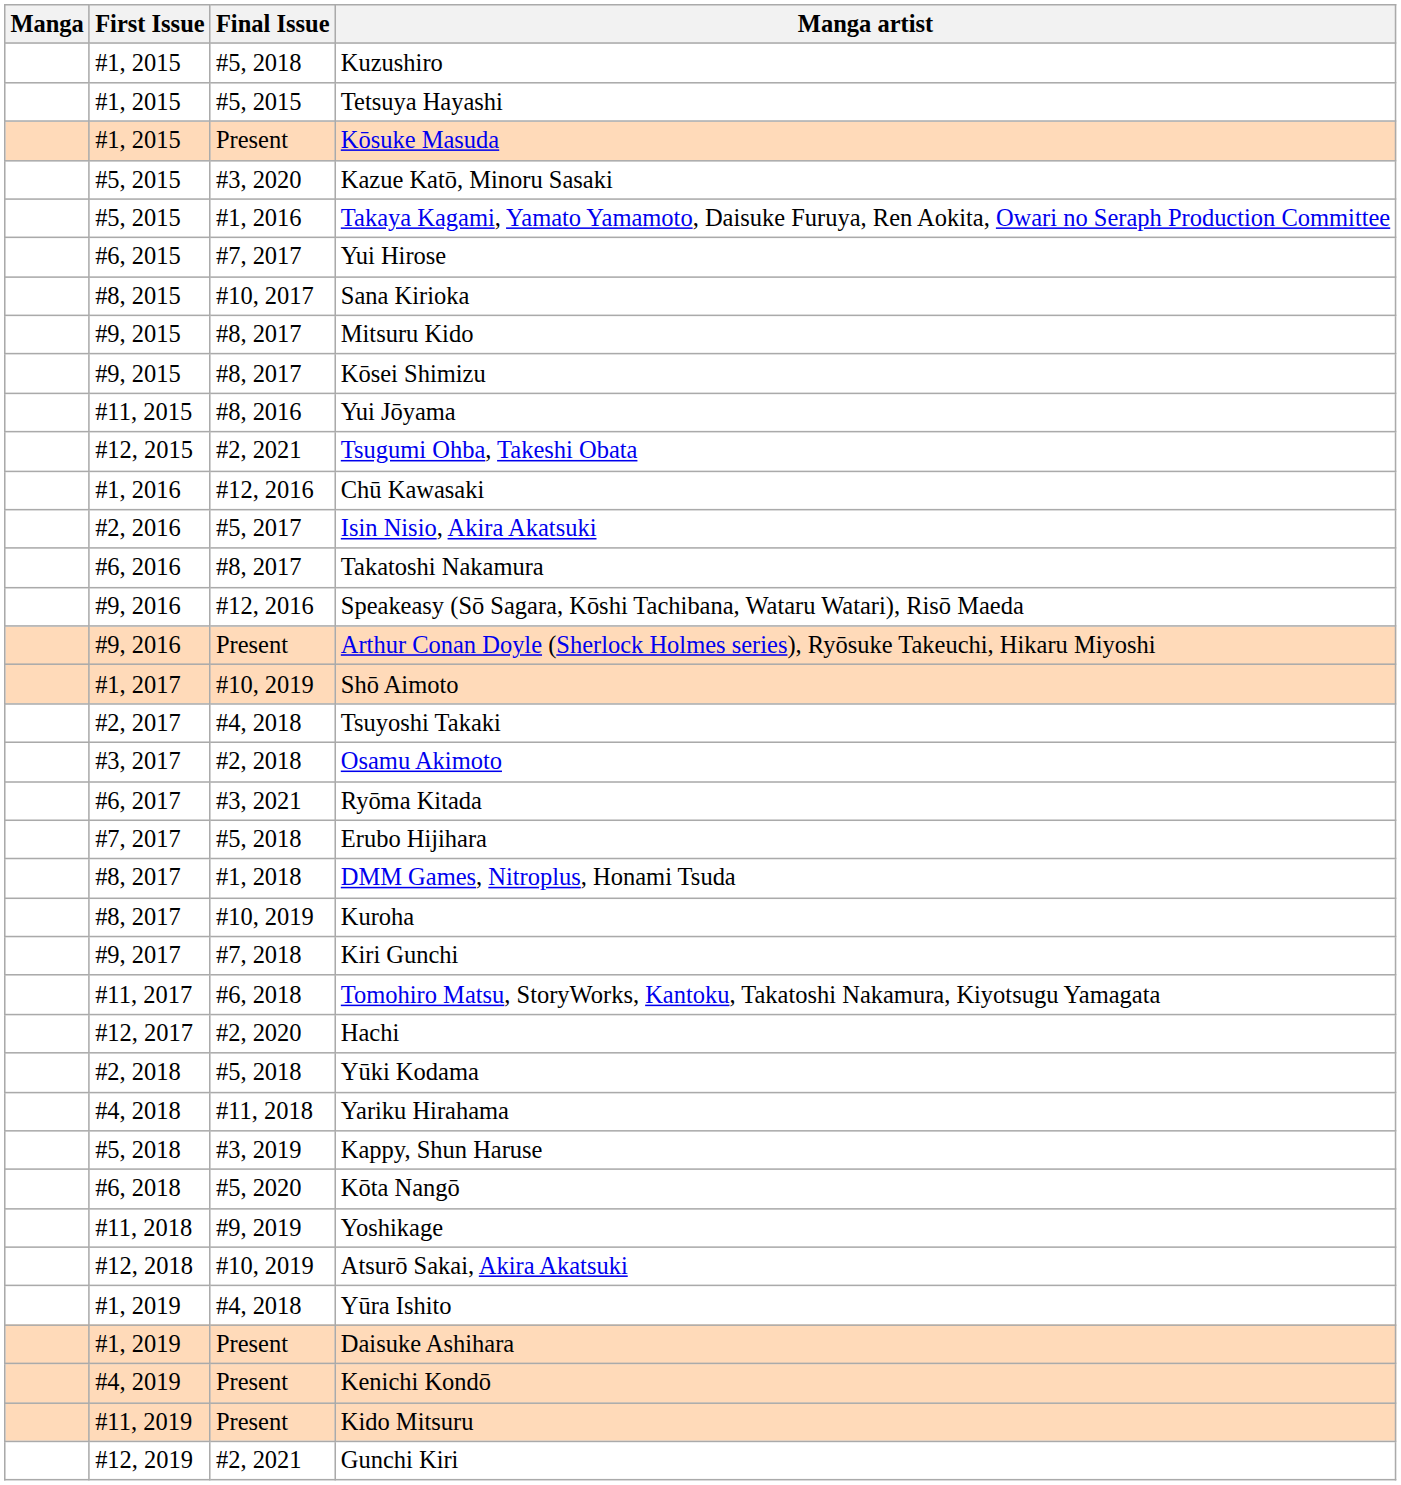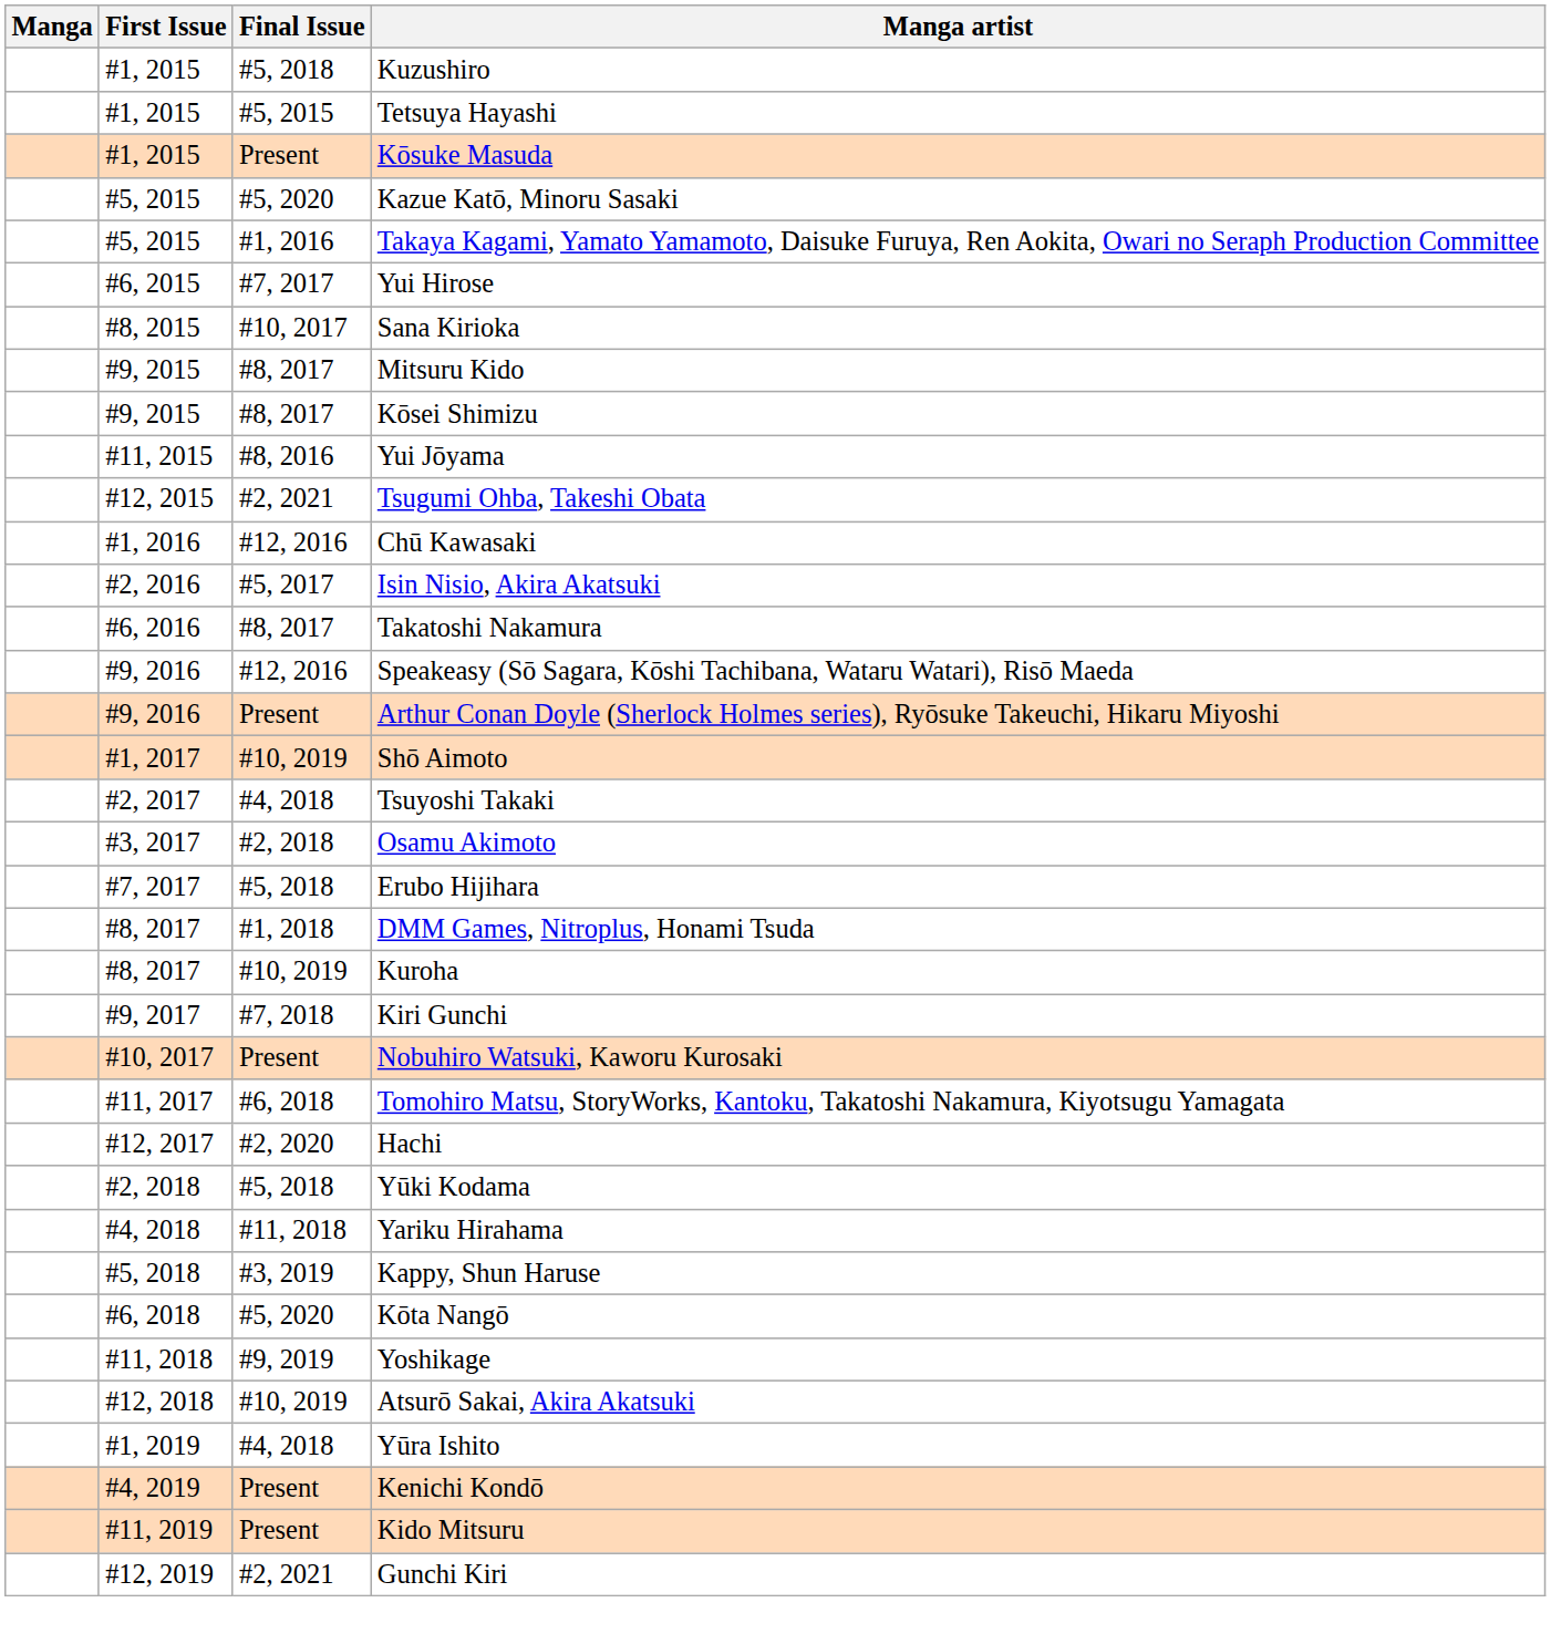Kazue Katō, Minoru Sasaki | Final Issue: #3, 2020 -> #5, 2020
- row: #6, 2017 | #3, 2021 | Ryōma Kitada
+ row: #10, 2017 | Present | Nobuhiro Watsuki, Kaworu Kurosaki
- row: #1, 2019 | Present | Daisuke Ashihara
